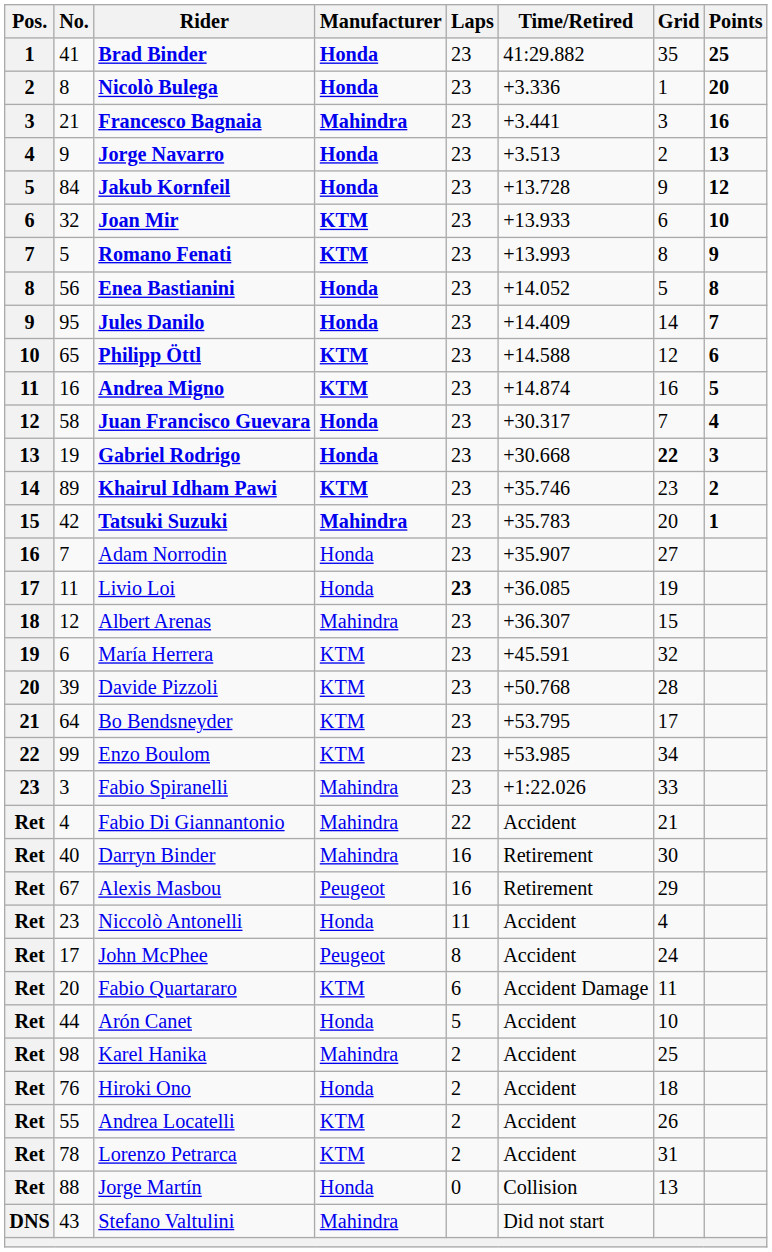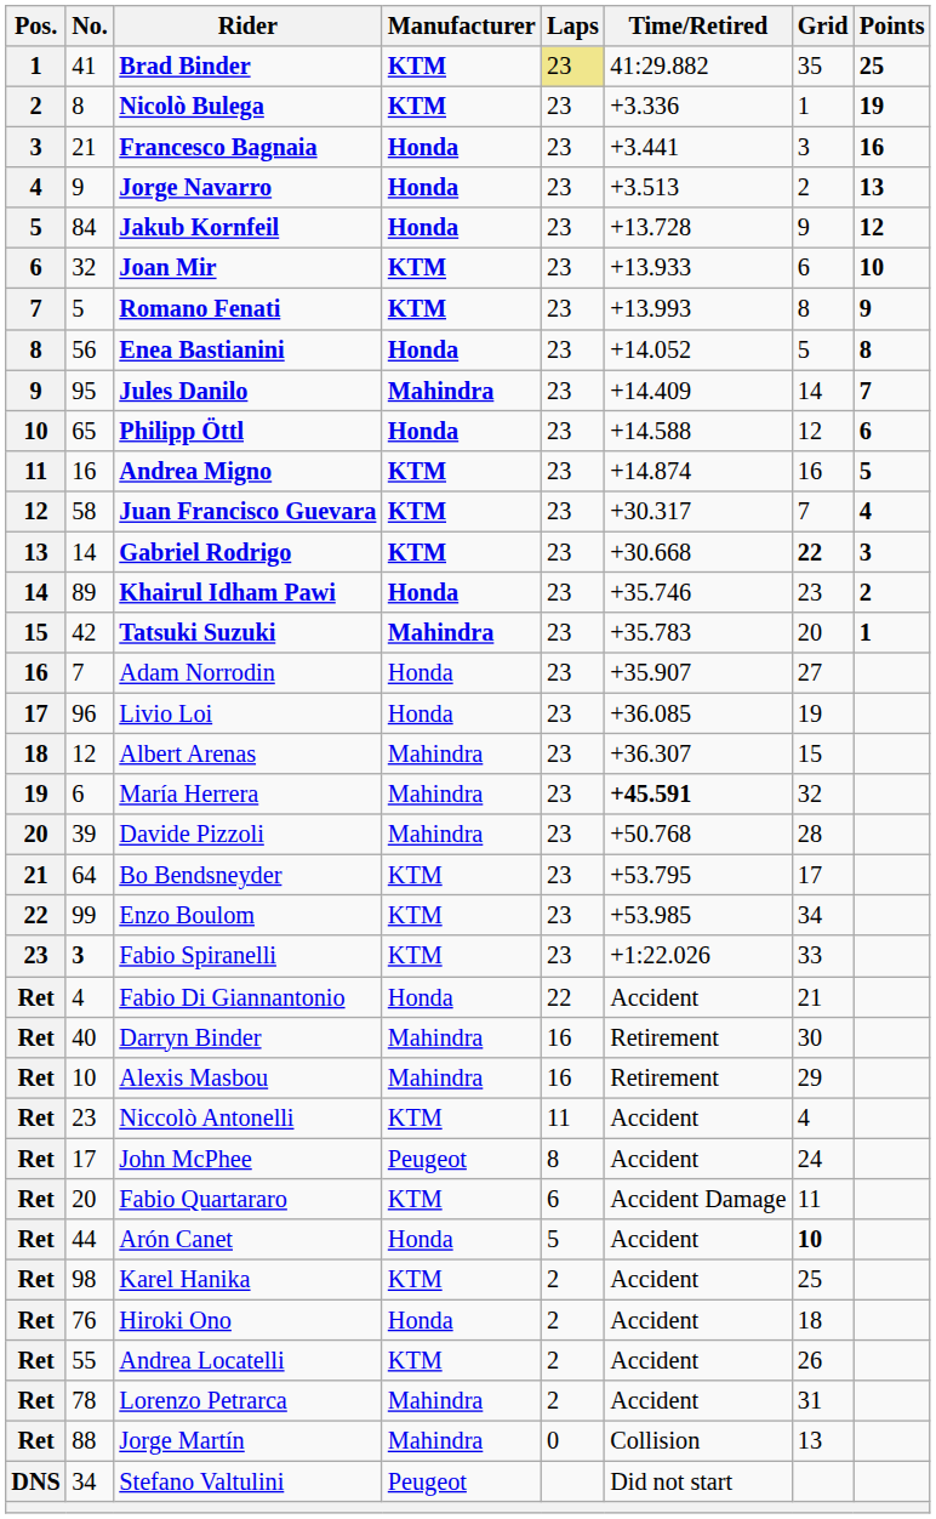Brad Binder | Manufacturer: Honda -> KTM
Brad Binder | Laps: no background -> khaki background
Nicolò Bulega | Manufacturer: Honda -> KTM
Nicolò Bulega | Points: 20 -> 19
Francesco Bagnaia | Manufacturer: Mahindra -> Honda
Jules Danilo | Manufacturer: Honda -> Mahindra
Philipp Öttl | Manufacturer: KTM -> Honda
Juan Francisco Guevara | Manufacturer: Honda -> KTM
Gabriel Rodrigo | No.: 19 -> 14
Gabriel Rodrigo | Manufacturer: Honda -> KTM
Khairul Idham Pawi | Manufacturer: KTM -> Honda
Livio Loi | No.: 11 -> 96
Livio Loi | Laps: bold -> normal
María Herrera | Manufacturer: KTM -> Mahindra
María Herrera | Time/Retired: normal -> bold
Davide Pizzoli | Manufacturer: KTM -> Mahindra
Fabio Spiranelli | No.: normal -> bold
Fabio Spiranelli | Manufacturer: Mahindra -> KTM
Fabio Di Giannantonio | Manufacturer: Mahindra -> Honda
Alexis Masbou | No.: 67 -> 10
Alexis Masbou | Manufacturer: Peugeot -> Mahindra
Niccolò Antonelli | Manufacturer: Honda -> KTM
Arón Canet | Grid: normal -> bold
Karel Hanika | Manufacturer: Mahindra -> KTM
Lorenzo Petrarca | Manufacturer: KTM -> Mahindra
Jorge Martín | Manufacturer: Honda -> Mahindra
Stefano Valtulini | No.: 43 -> 34
Stefano Valtulini | Manufacturer: Mahindra -> Peugeot
